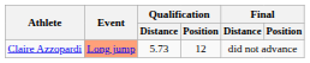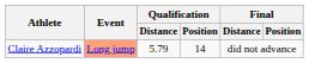Claire Azzopardi | Qualification / Distance: 5.73 -> 5.79
Claire Azzopardi | Qualification / Position: 12 -> 14
